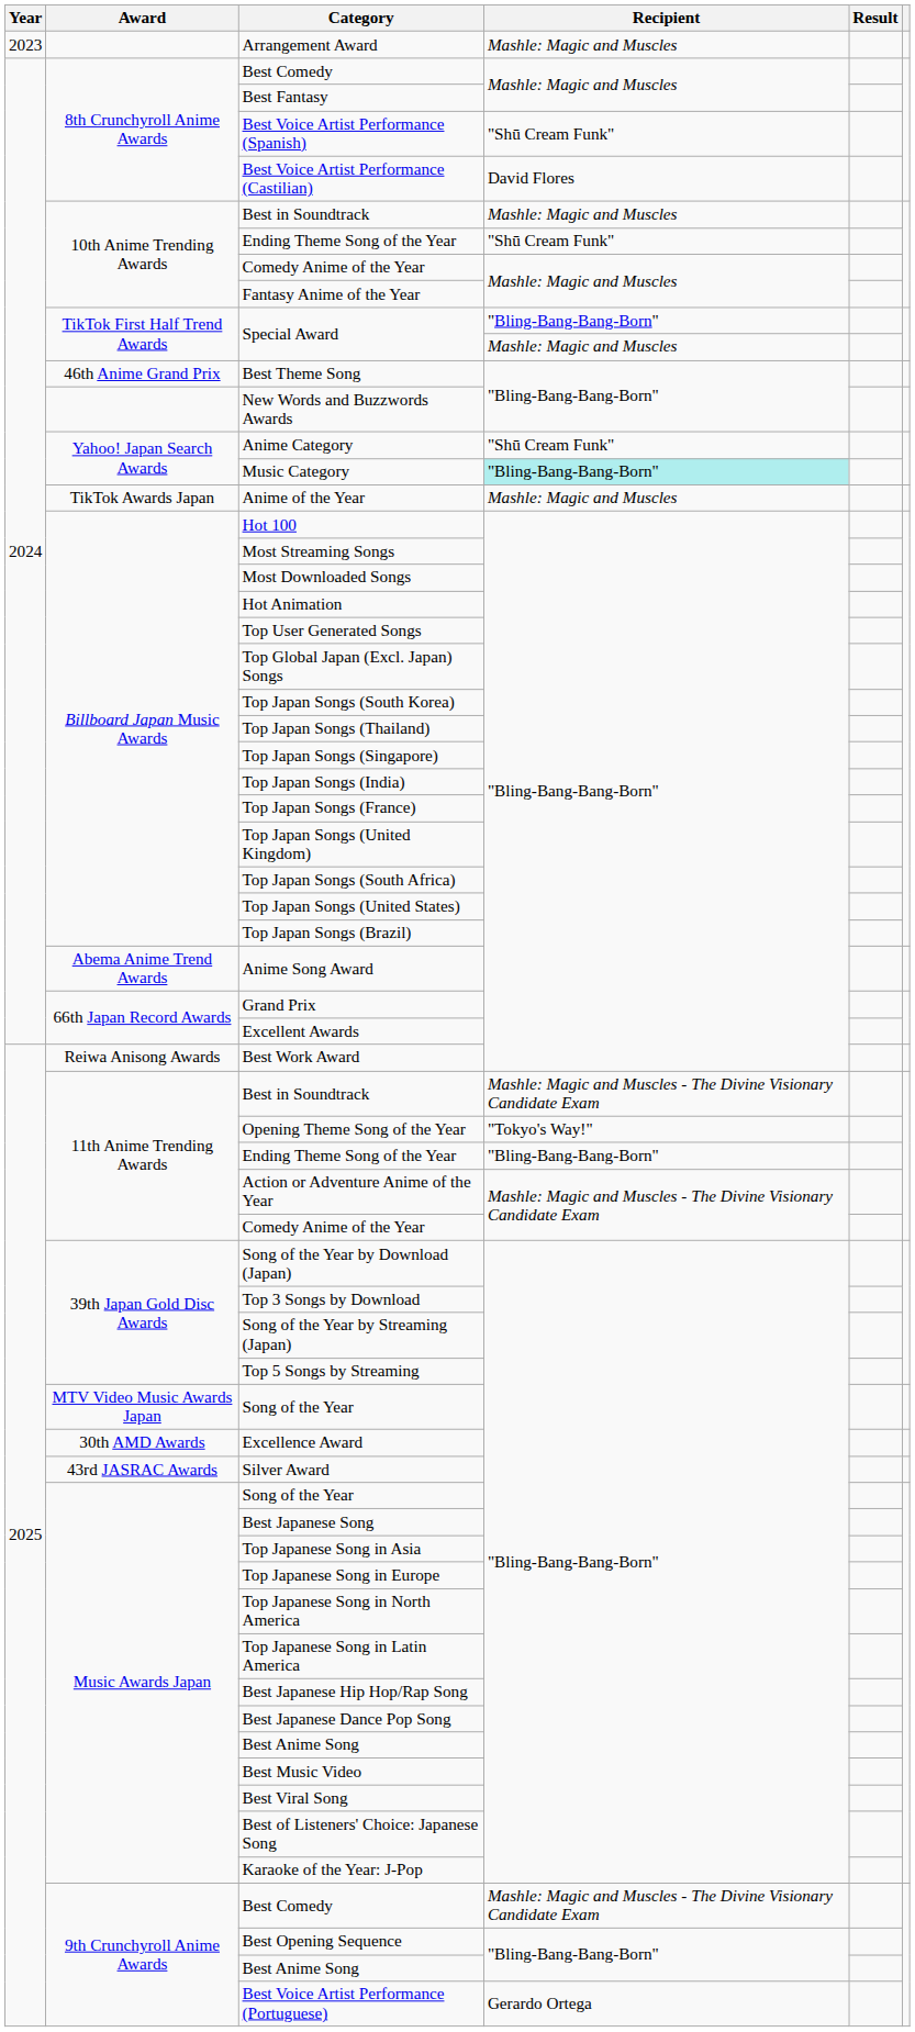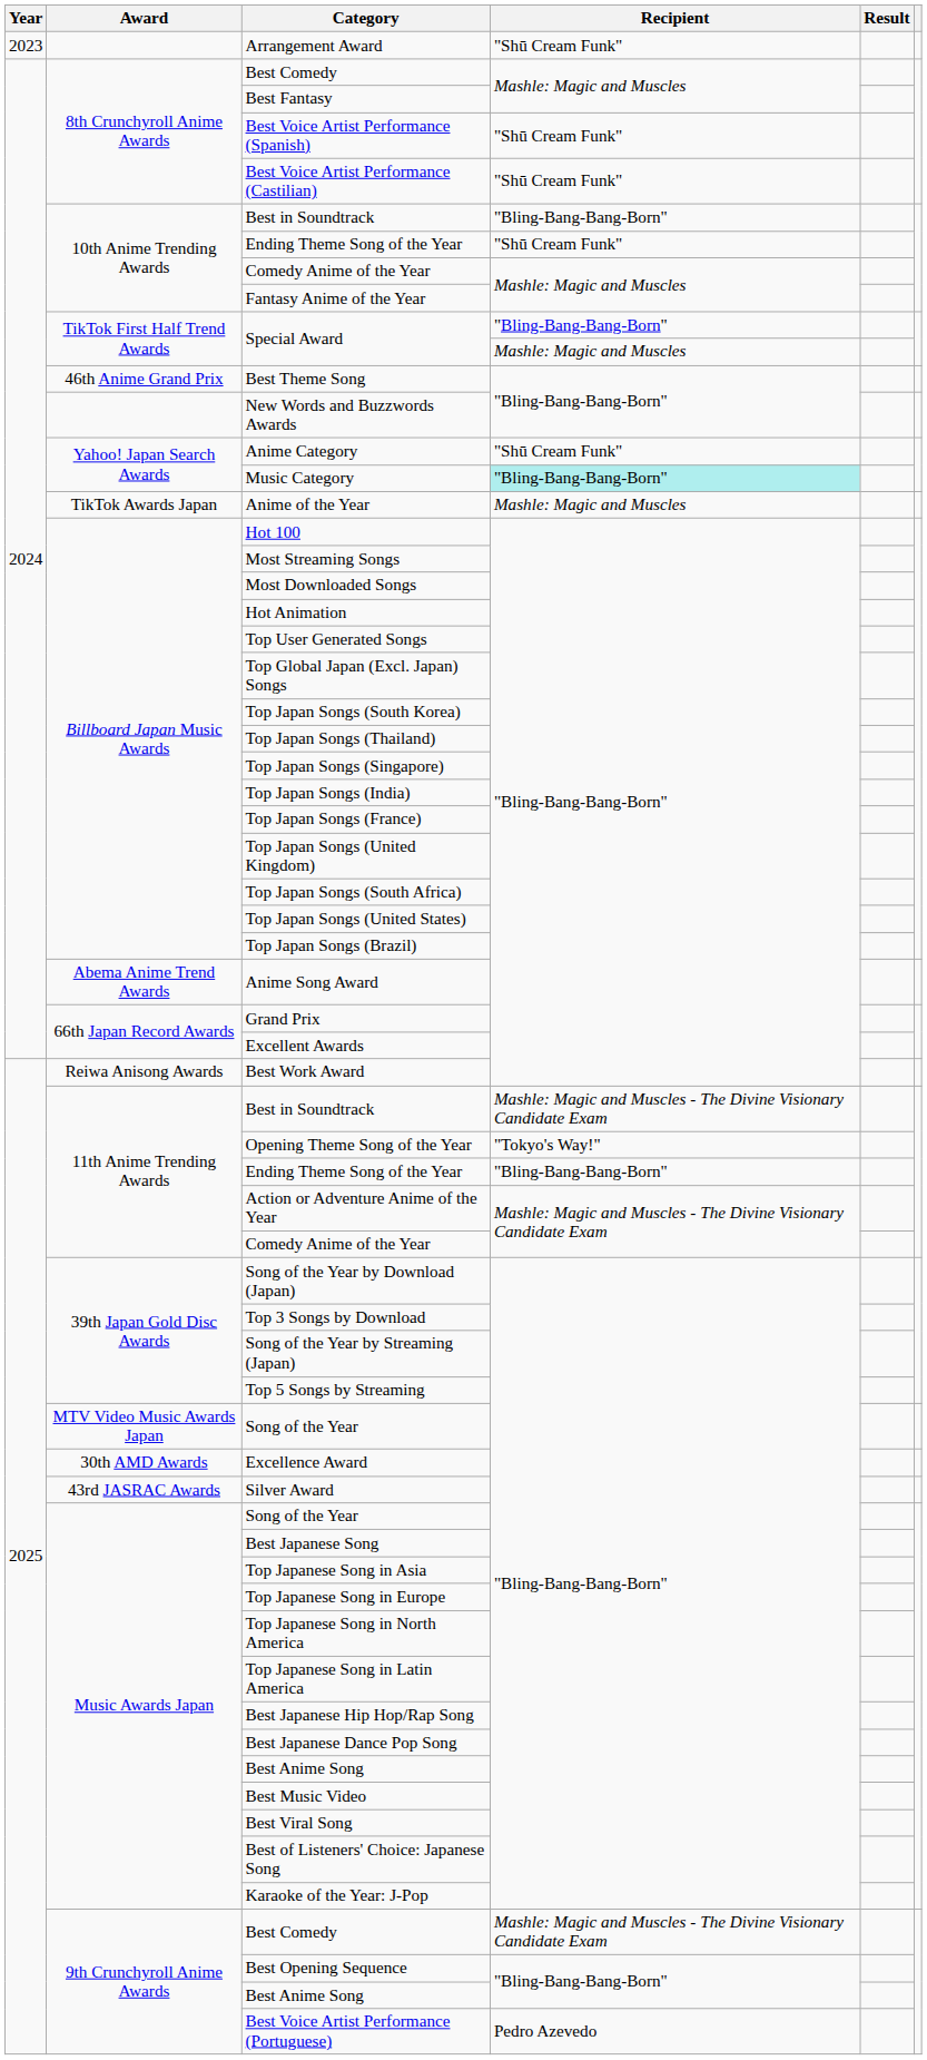Arrangement Award | Recipient: Mashle: Magic and Muscles -> "Shū Cream Funk"
Best Voice Artist Performance (Castilian) | Recipient: David Flores -> "Shū Cream Funk"
10th Anime Trending Awards / Best in Soundtrack | Recipient: Mashle: Magic and Muscles -> "Bling-Bang-Bang-Born"
Best Voice Artist Performance (Portuguese) | Recipient: Gerardo Ortega -> Pedro Azevedo
